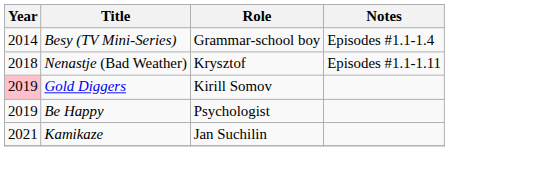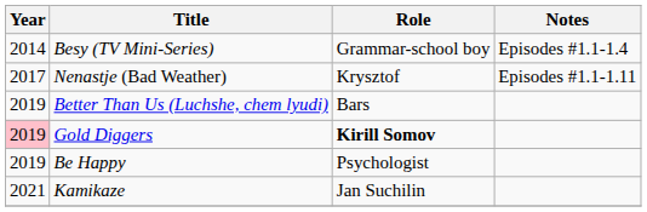Nenastje (Bad Weather) | Year: 2018 -> 2017
+ row: 2019 | Better Than Us (Luchshe, chem lyudi) | Bars
Gold Diggers | Role: normal -> bold
